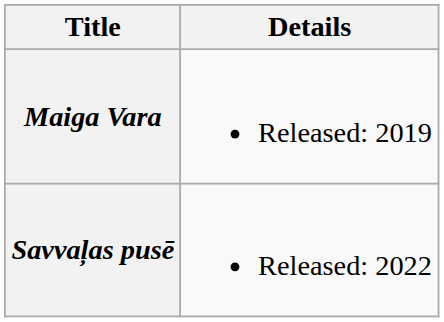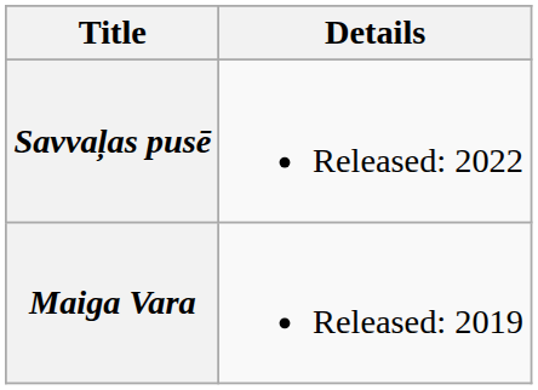rows swapped: Maiga Vara <-> Savvaļas pusē
